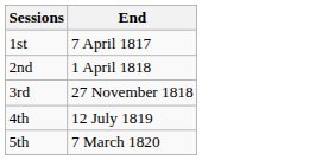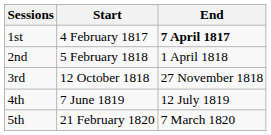+ column: Start | 4 February 1817 | 5 February 1818 | 12 October 1818 | 7 June 1819 | 21 February 1820
1st | End: normal -> bold
